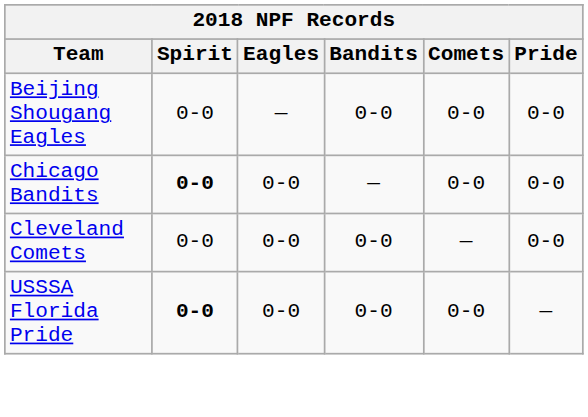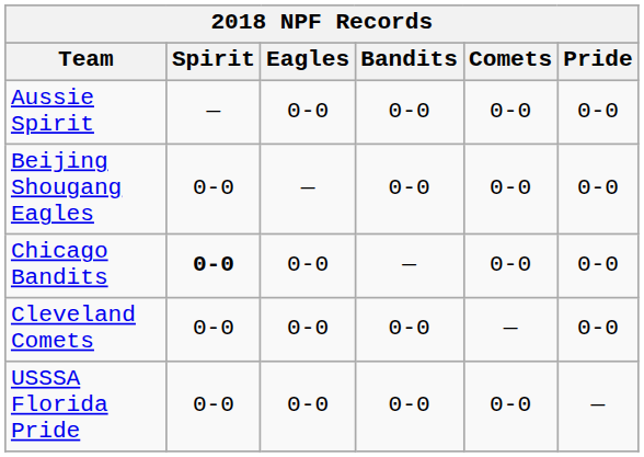+ row: Aussie Spirit | — | 0-0 | 0-0 | 0-0 | 0-0
USSSA Florida Pride | Spirit: bold -> normal
